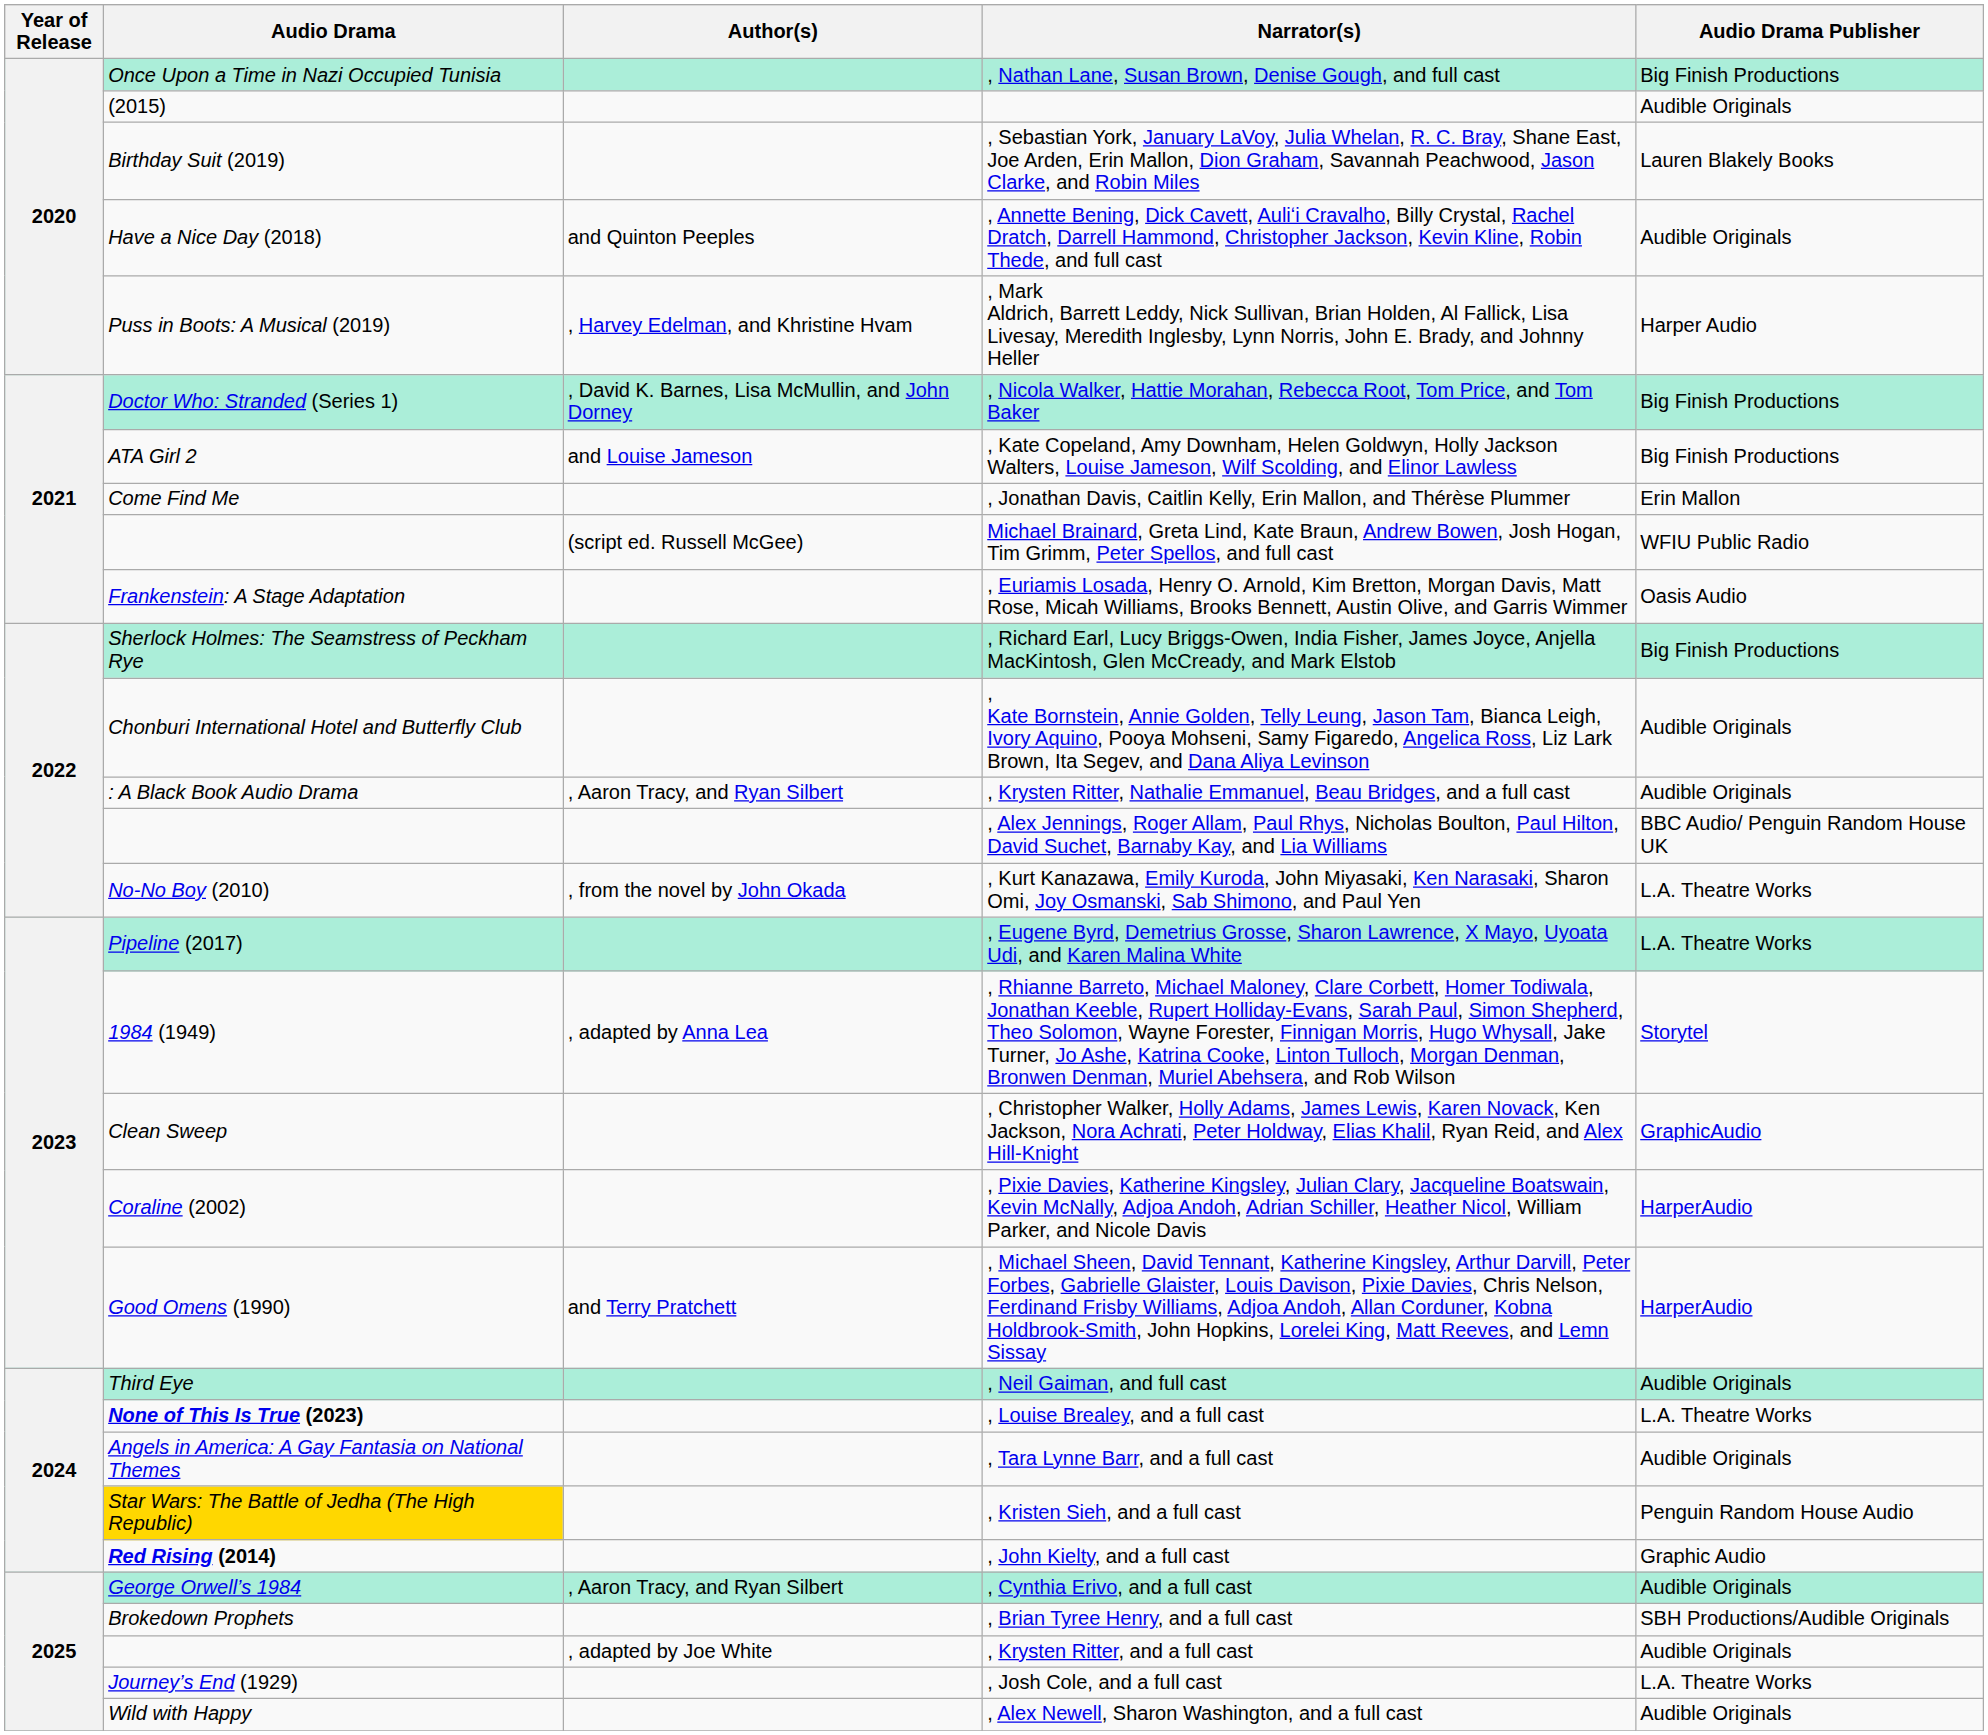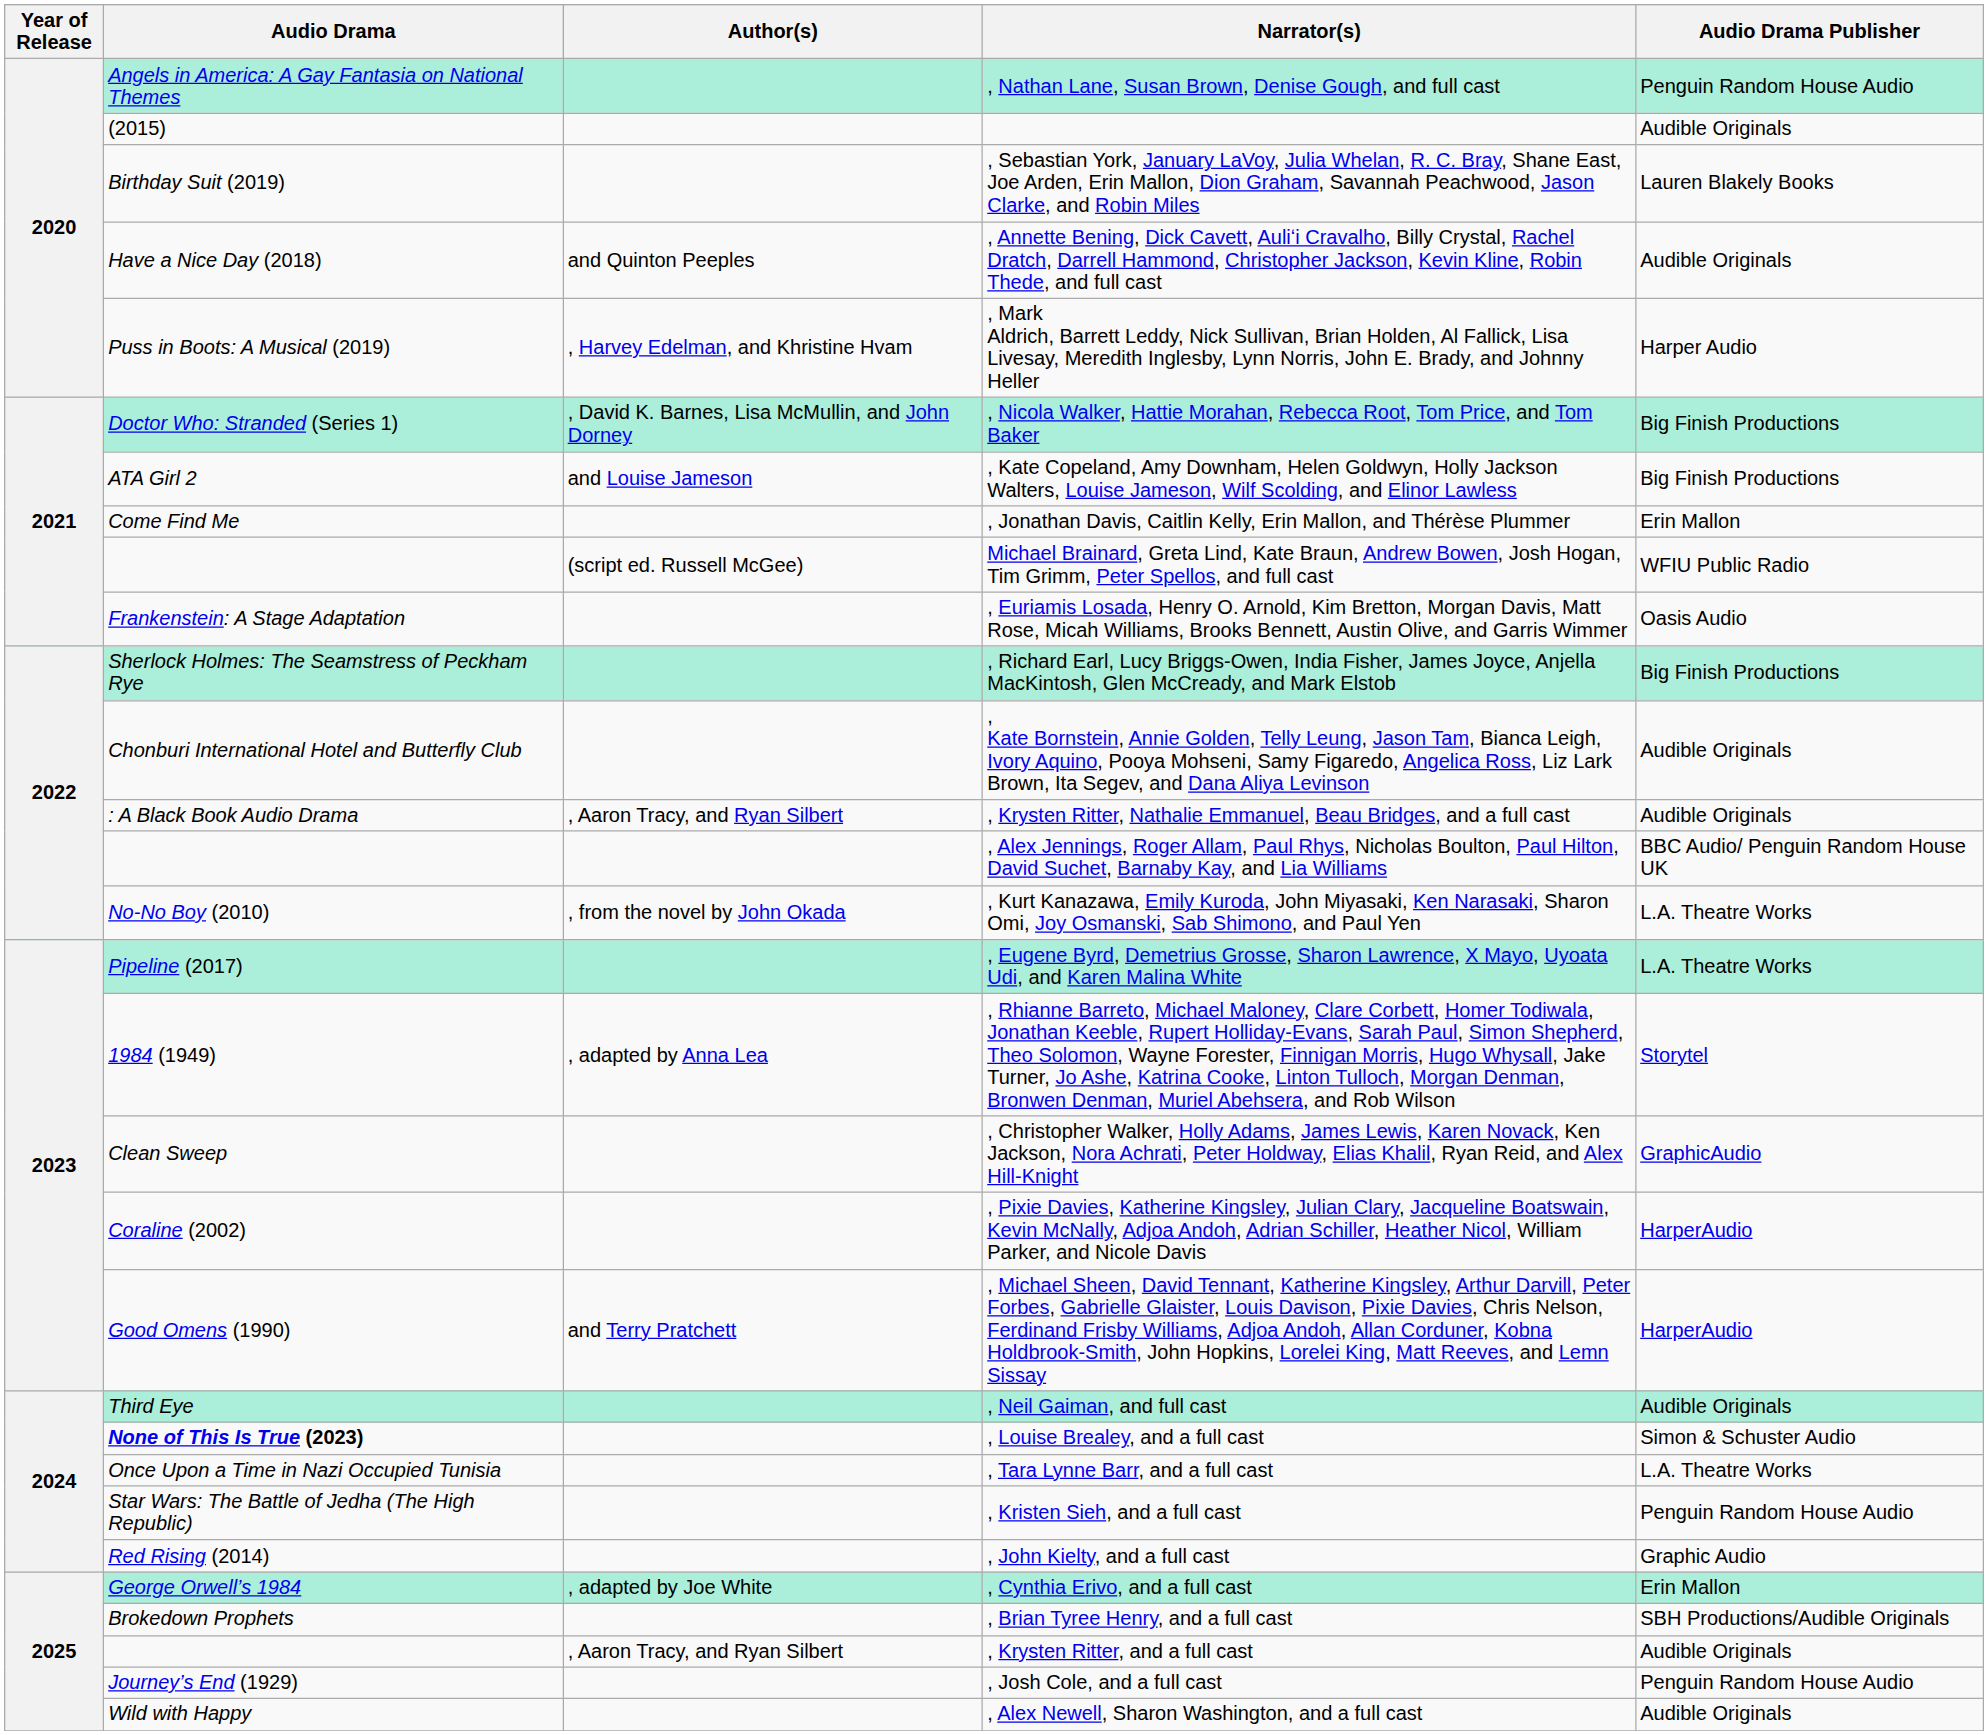, Nathan Lane, Susan Brown, Denise Gough, and full cast | Audio Drama: Once Upon a Time in Nazi Occupied Tunisia -> Angels in America: A Gay Fantasia on National Themes
, Nathan Lane, Susan Brown, Denise Gough, and full cast | Audio Drama Publisher: Big Finish Productions -> Penguin Random House Audio
, Louise Brealey, and a full cast | Audio Drama Publisher: L.A. Theatre Works -> Simon & Schuster Audio
, Tara Lynne Barr, and a full cast | Audio Drama: Angels in America: A Gay Fantasia on National Themes -> Once Upon a Time in Nazi Occupied Tunisia
, Tara Lynne Barr, and a full cast | Audio Drama Publisher: Audible Originals -> L.A. Theatre Works
, Kristen Sieh, and a full cast | Audio Drama: gold background -> no background
, John Kielty, and a full cast | Audio Drama: bold -> normal
, Cynthia Erivo, and a full cast | Author(s): , Aaron Tracy, and Ryan Silbert -> , adapted by Joe White
, Cynthia Erivo, and a full cast | Audio Drama Publisher: Audible Originals -> Erin Mallon
, Krysten Ritter, and a full cast | Author(s): , adapted by Joe White -> , Aaron Tracy, and Ryan Silbert
, Josh Cole, and a full cast | Audio Drama Publisher: L.A. Theatre Works -> Penguin Random House Audio
